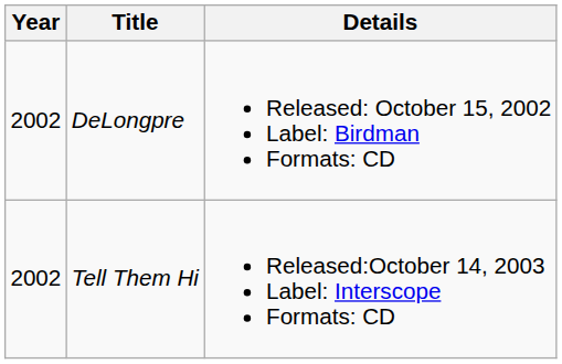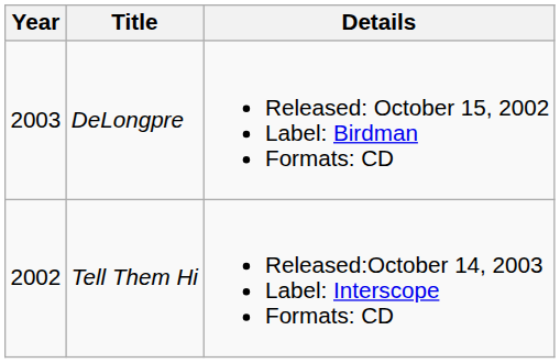DeLongpre | Year: 2002 -> 2003
